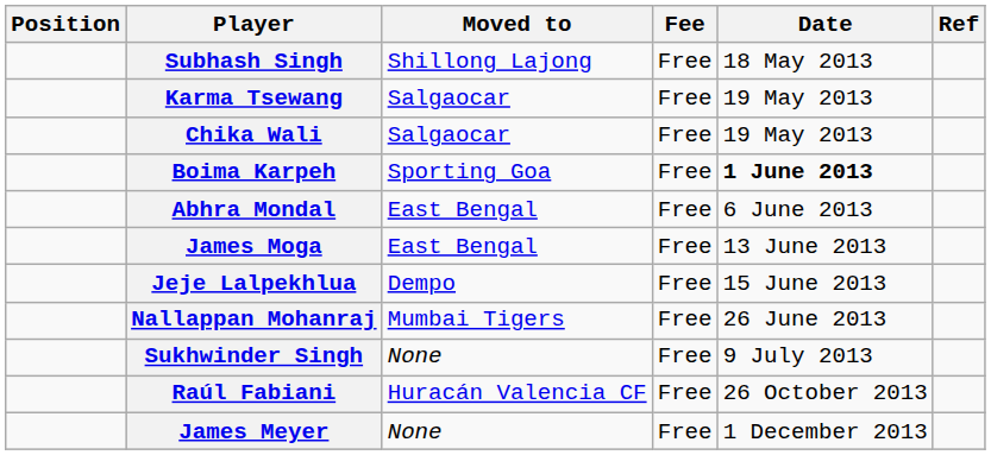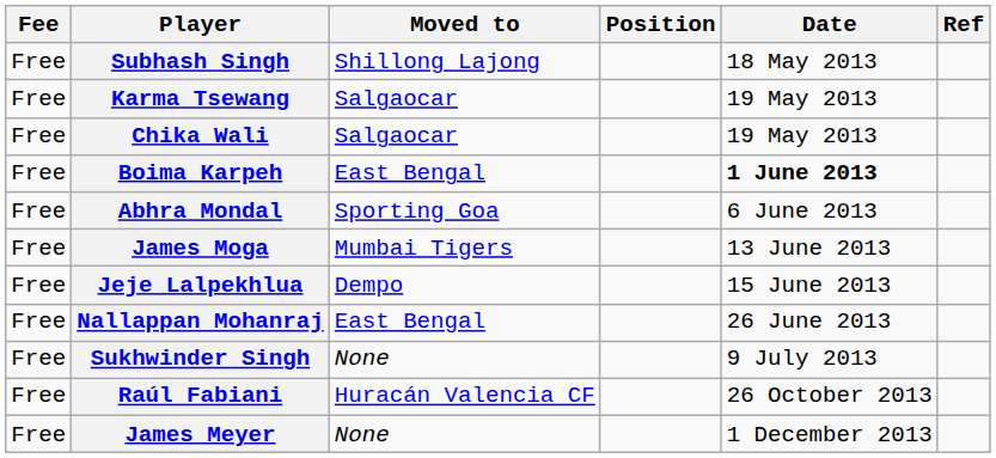columns swapped: Position <-> Fee
Boima Karpeh | Moved to: Sporting Goa -> East Bengal
Abhra Mondal | Moved to: East Bengal -> Sporting Goa
James Moga | Moved to: East Bengal -> Mumbai Tigers
Nallappan Mohanraj | Moved to: Mumbai Tigers -> East Bengal
